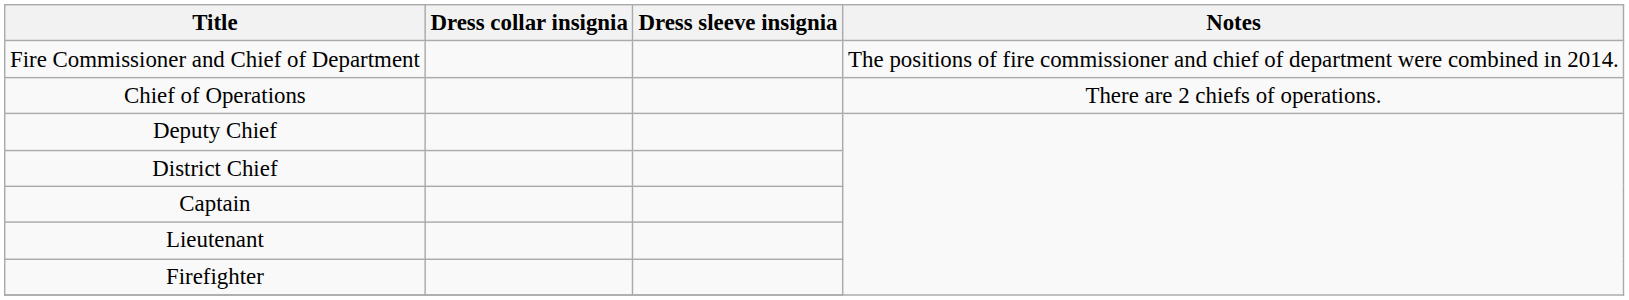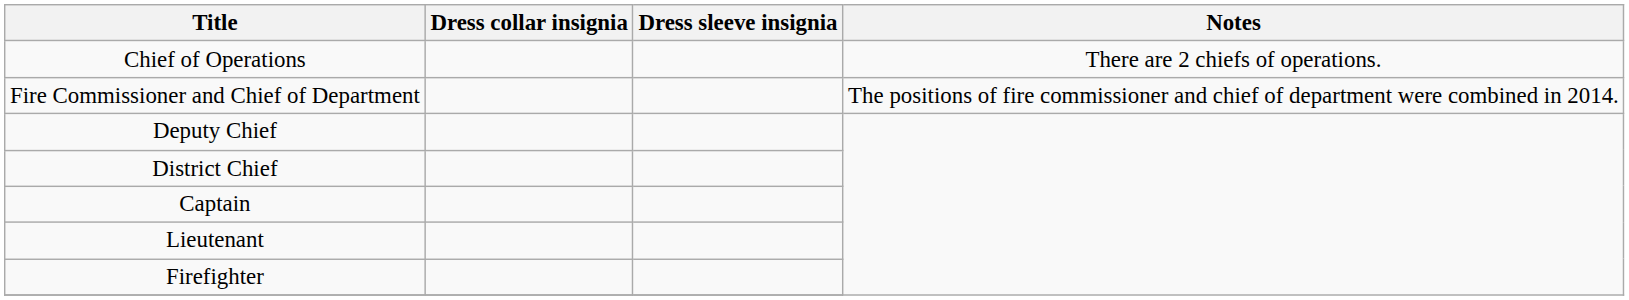rows swapped: Fire Commissioner and Chief of Department <-> Chief of Operations
